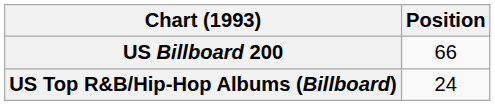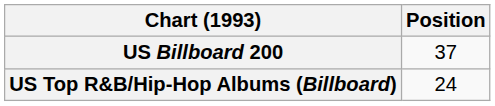US Billboard 200 | Position: 66 -> 37
